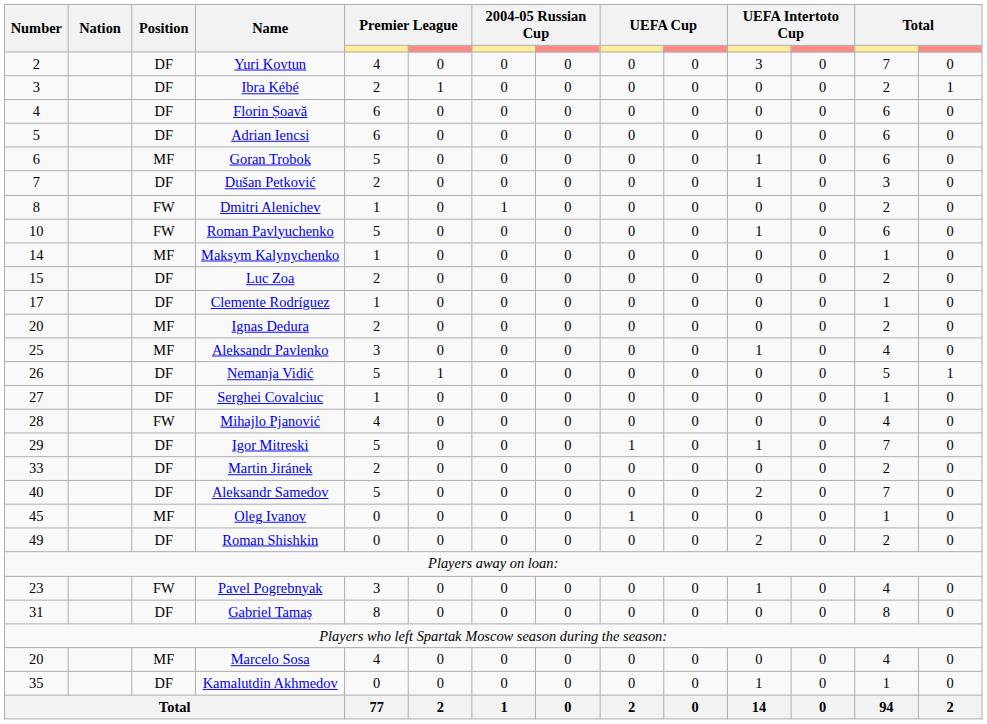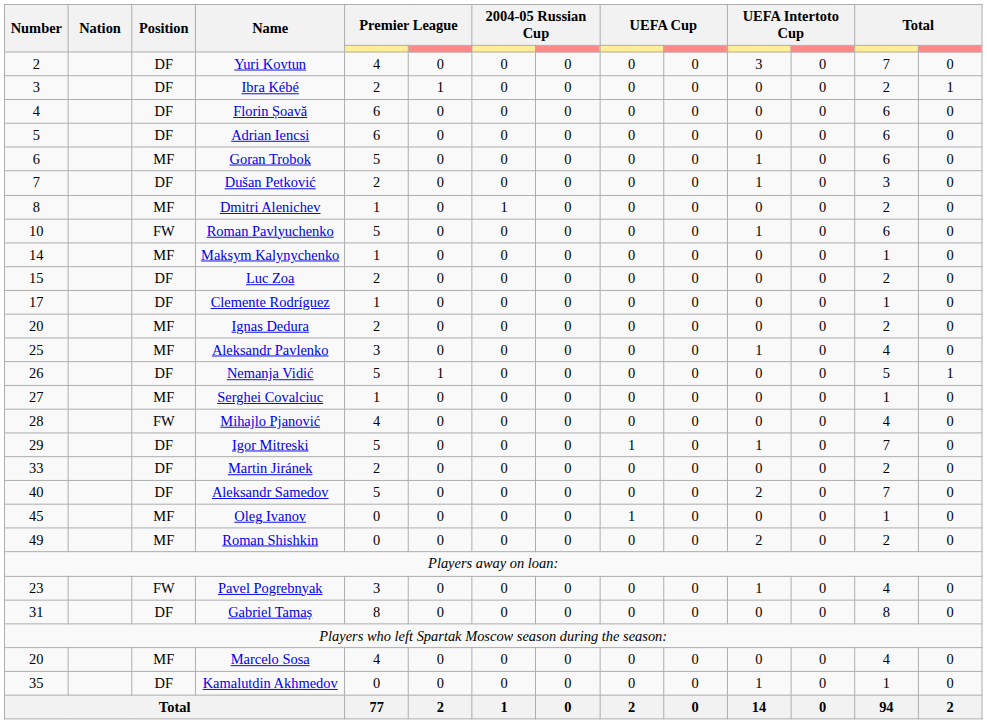Dmitri Alenichev | Position: FW -> MF
Serghei Covalciuc | Position: DF -> MF
Roman Shishkin | Position: DF -> MF
